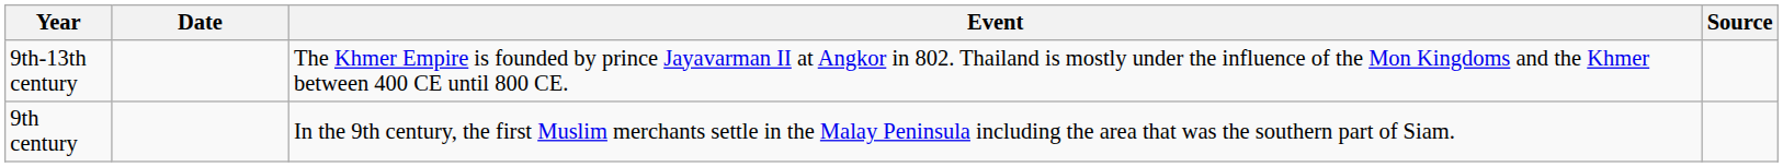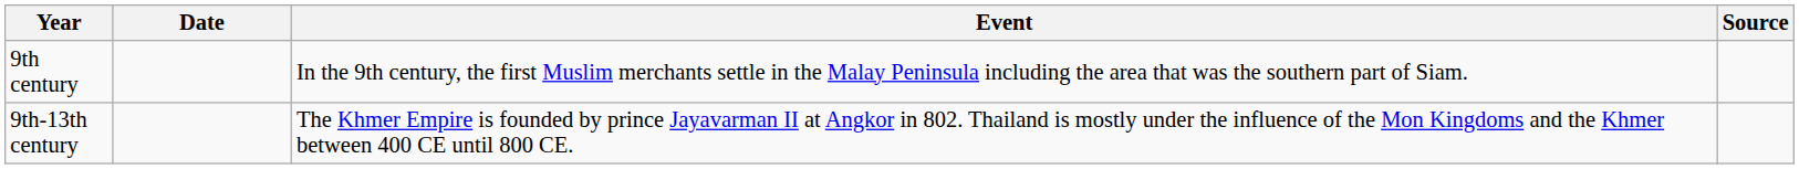rows swapped: 9th-13th century <-> 9th century
